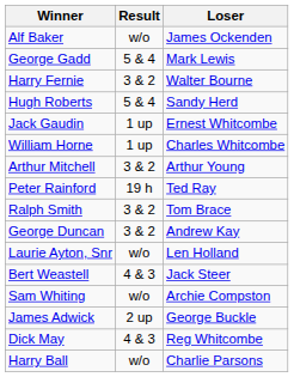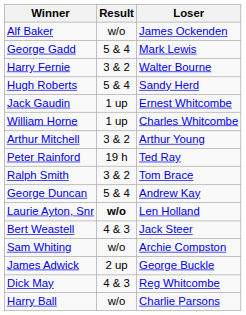George Duncan | Result: 3 & 2 -> 5 & 4
Laurie Ayton, Snr | Result: normal -> bold
